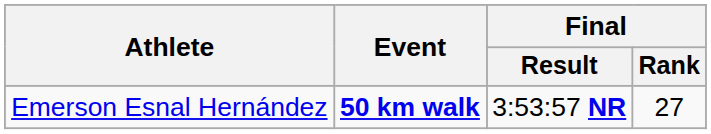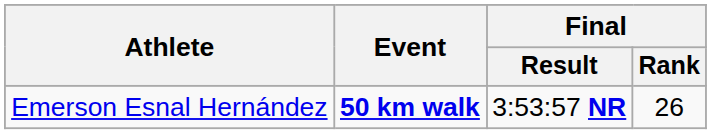Emerson Esnal Hernández | Final / Rank: 27 -> 26
